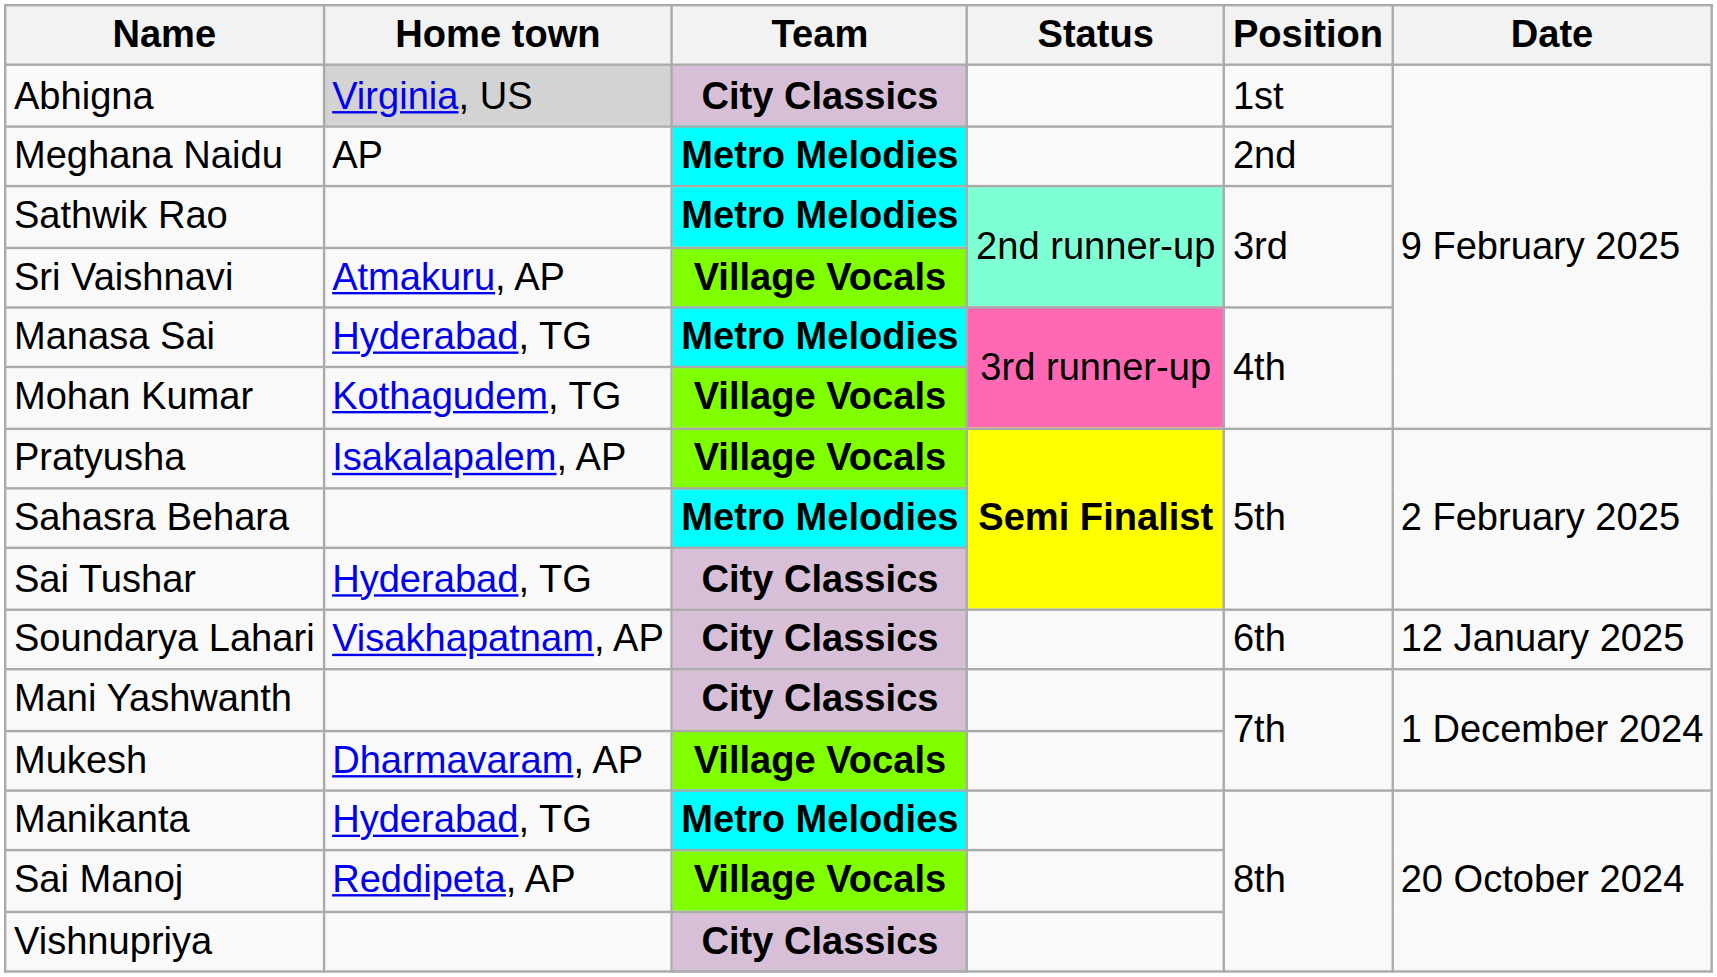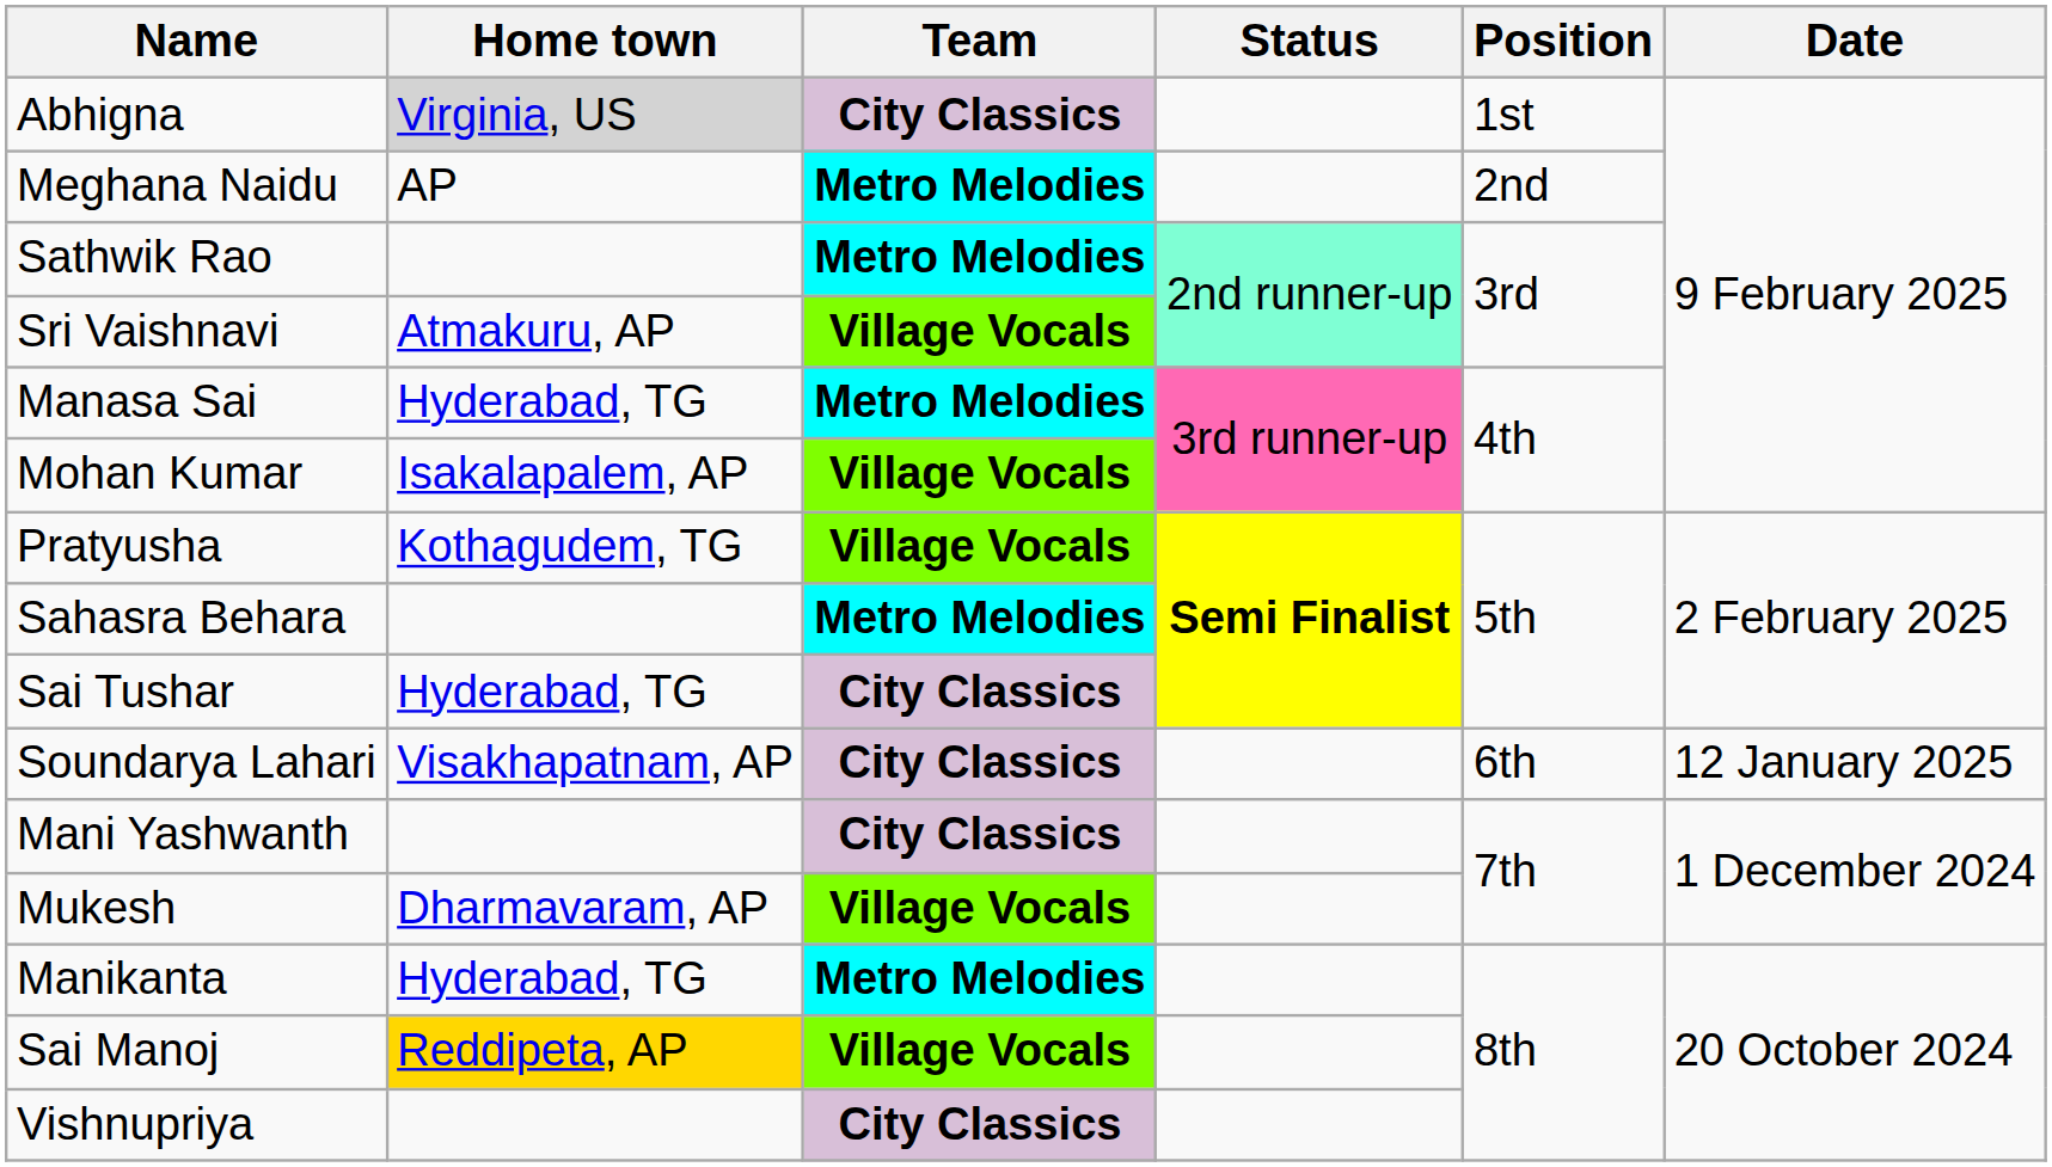Mohan Kumar | Home town: Kothagudem, TG -> Isakalapalem, AP
Pratyusha | Home town: Isakalapalem, AP -> Kothagudem, TG
Sai Manoj | Home town: no background -> gold background
